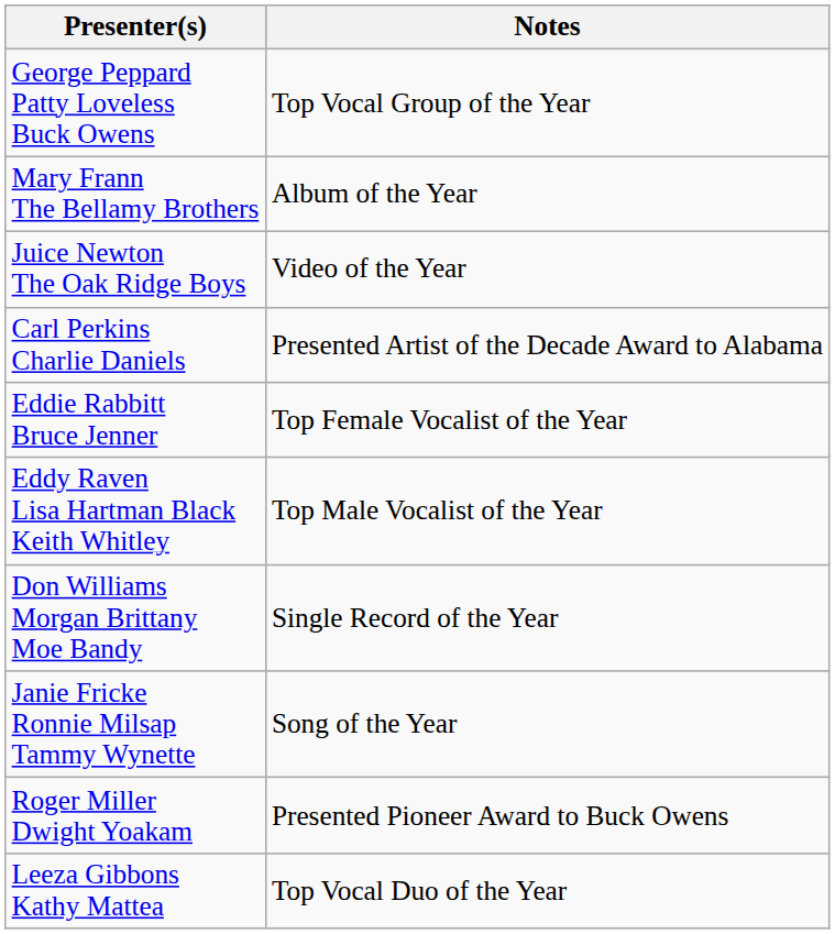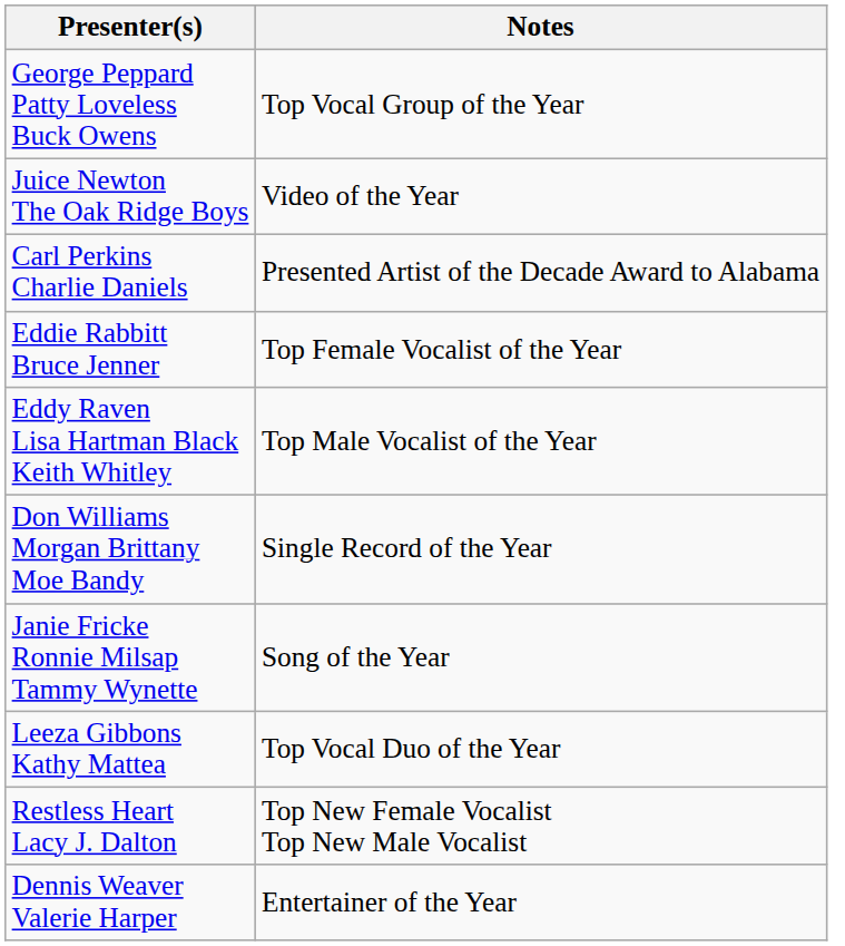- row: Mary Frann The Bellamy Brothers | Album of the Year
- row: Roger Miller Dwight Yoakam | Presented Pioneer Award to Buck Owens
+ row: Restless Heart Lacy J. Dalton | Top New Female Vocalist Top New Male Vocalist
+ row: Dennis Weaver Valerie Harper | Entertainer of the Year
